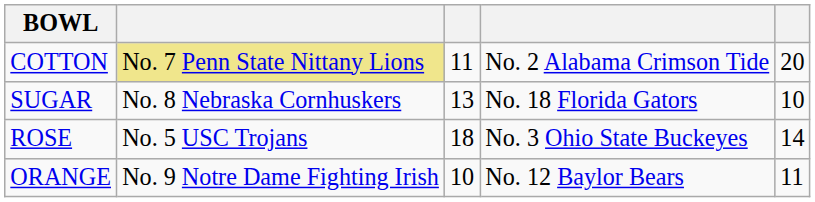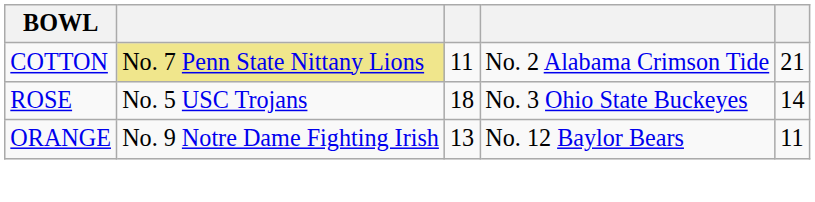COTTON | column 5: 20 -> 21
- row: SUGAR | No. 8 Nebraska Cornhuskers | 13 | No. 18 Florida Gators | 10
ORANGE | column 3: 10 -> 13
